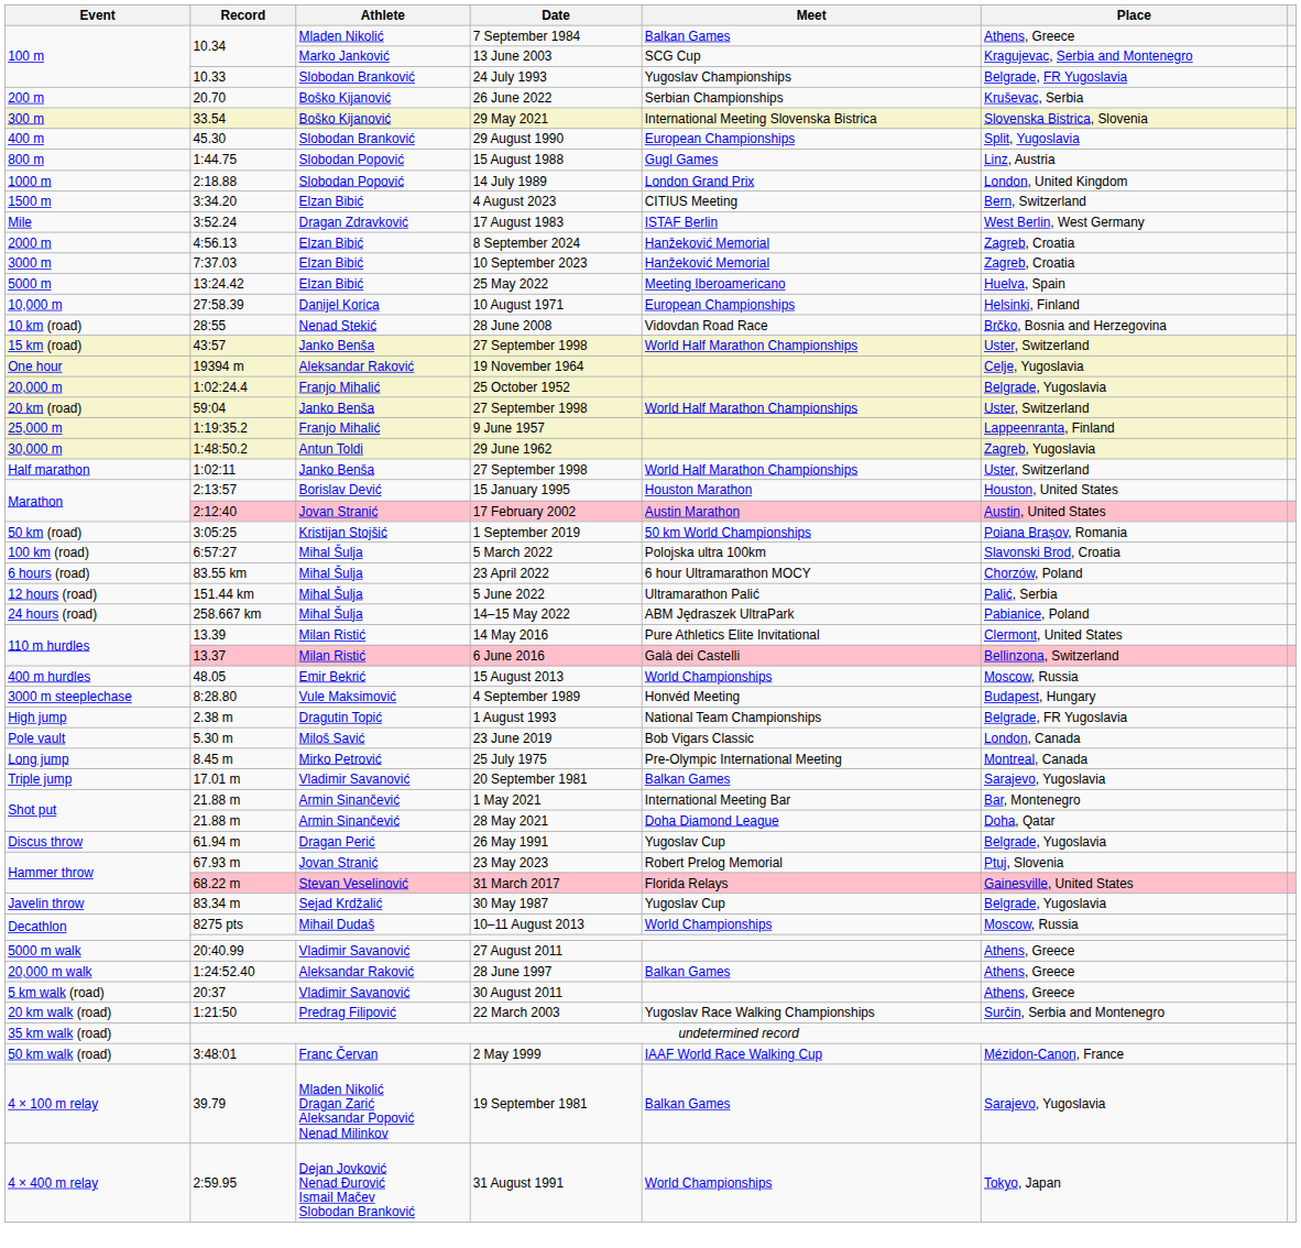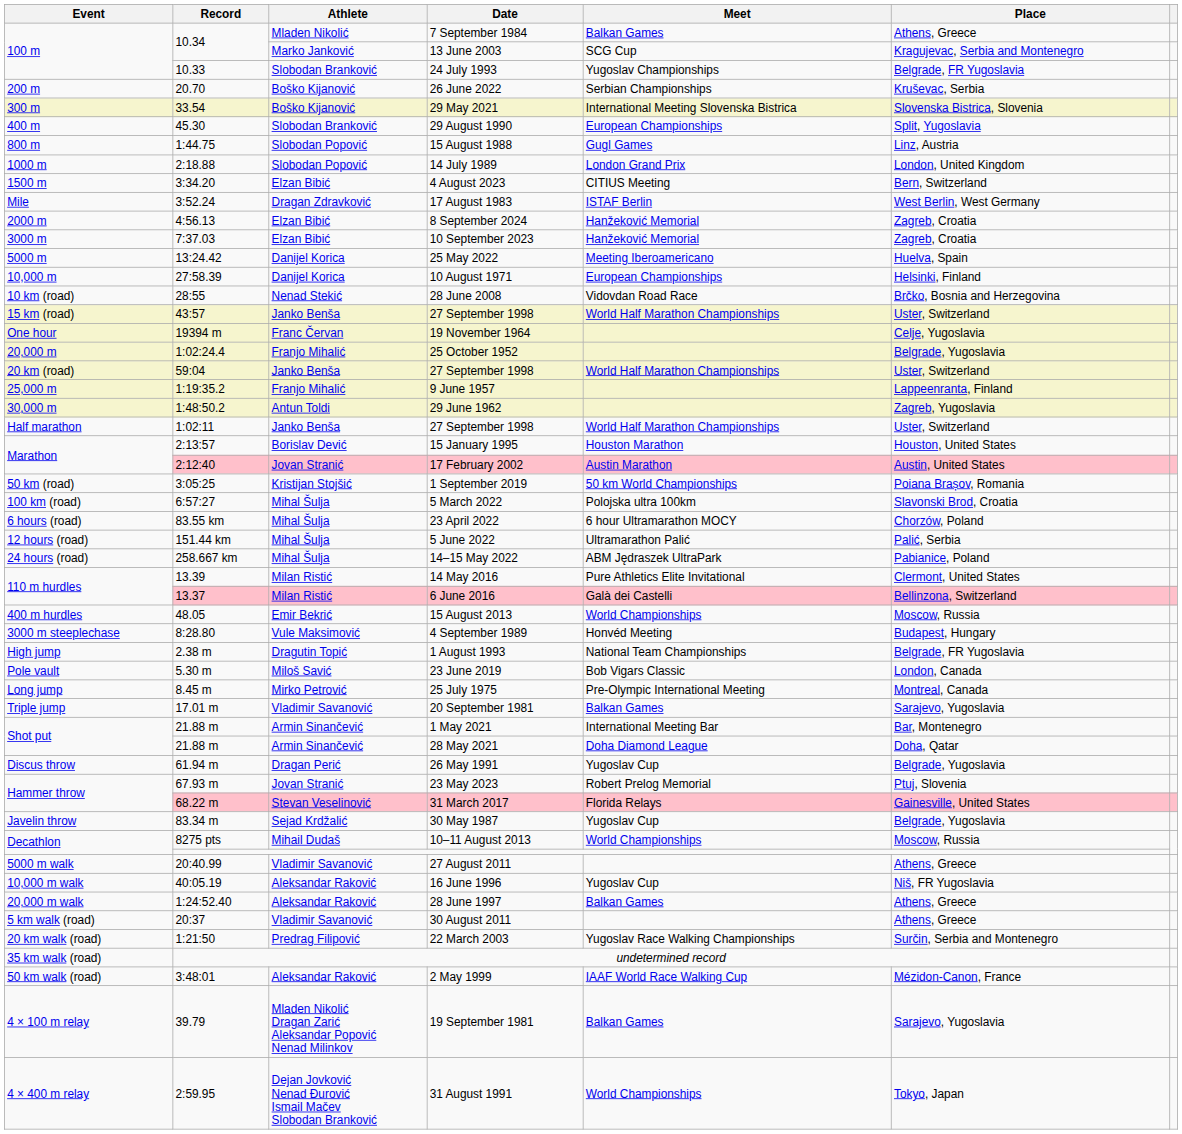25 May 2022 | Athlete: Elzan Bibić -> Danijel Korica
19 November 1964 | Athlete: Aleksandar Raković -> Franc Červan
+ row: 10,000 m walk | 40:05.19 | Aleksandar Raković | 16 June 1996 | Yugoslav Cup | Niš, FR Yugoslavia
2 May 1999 | Athlete: Franc Červan -> Aleksandar Raković
